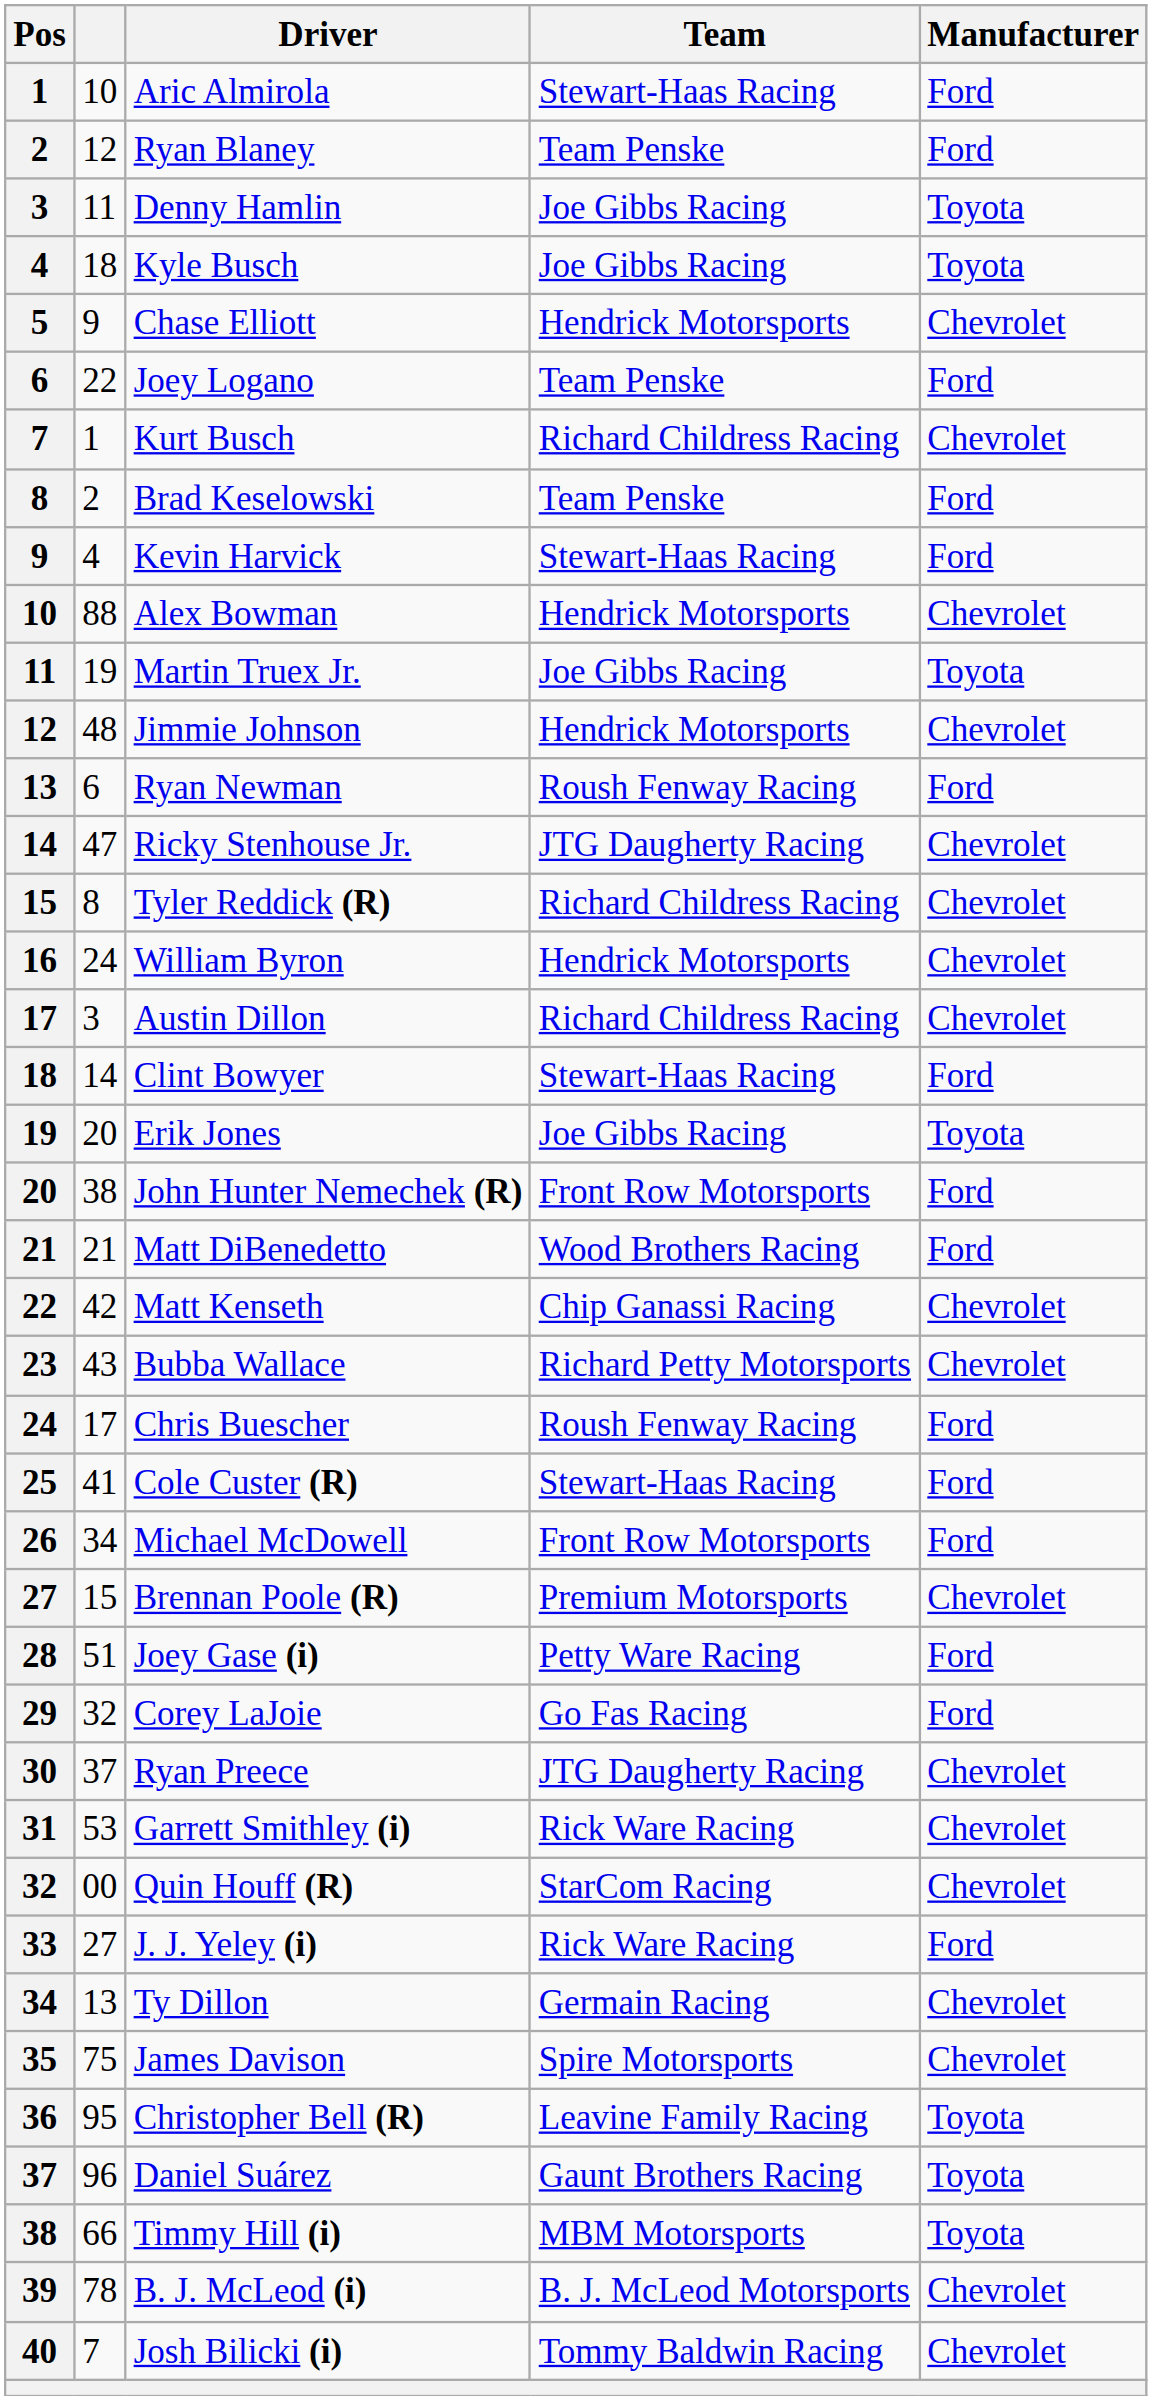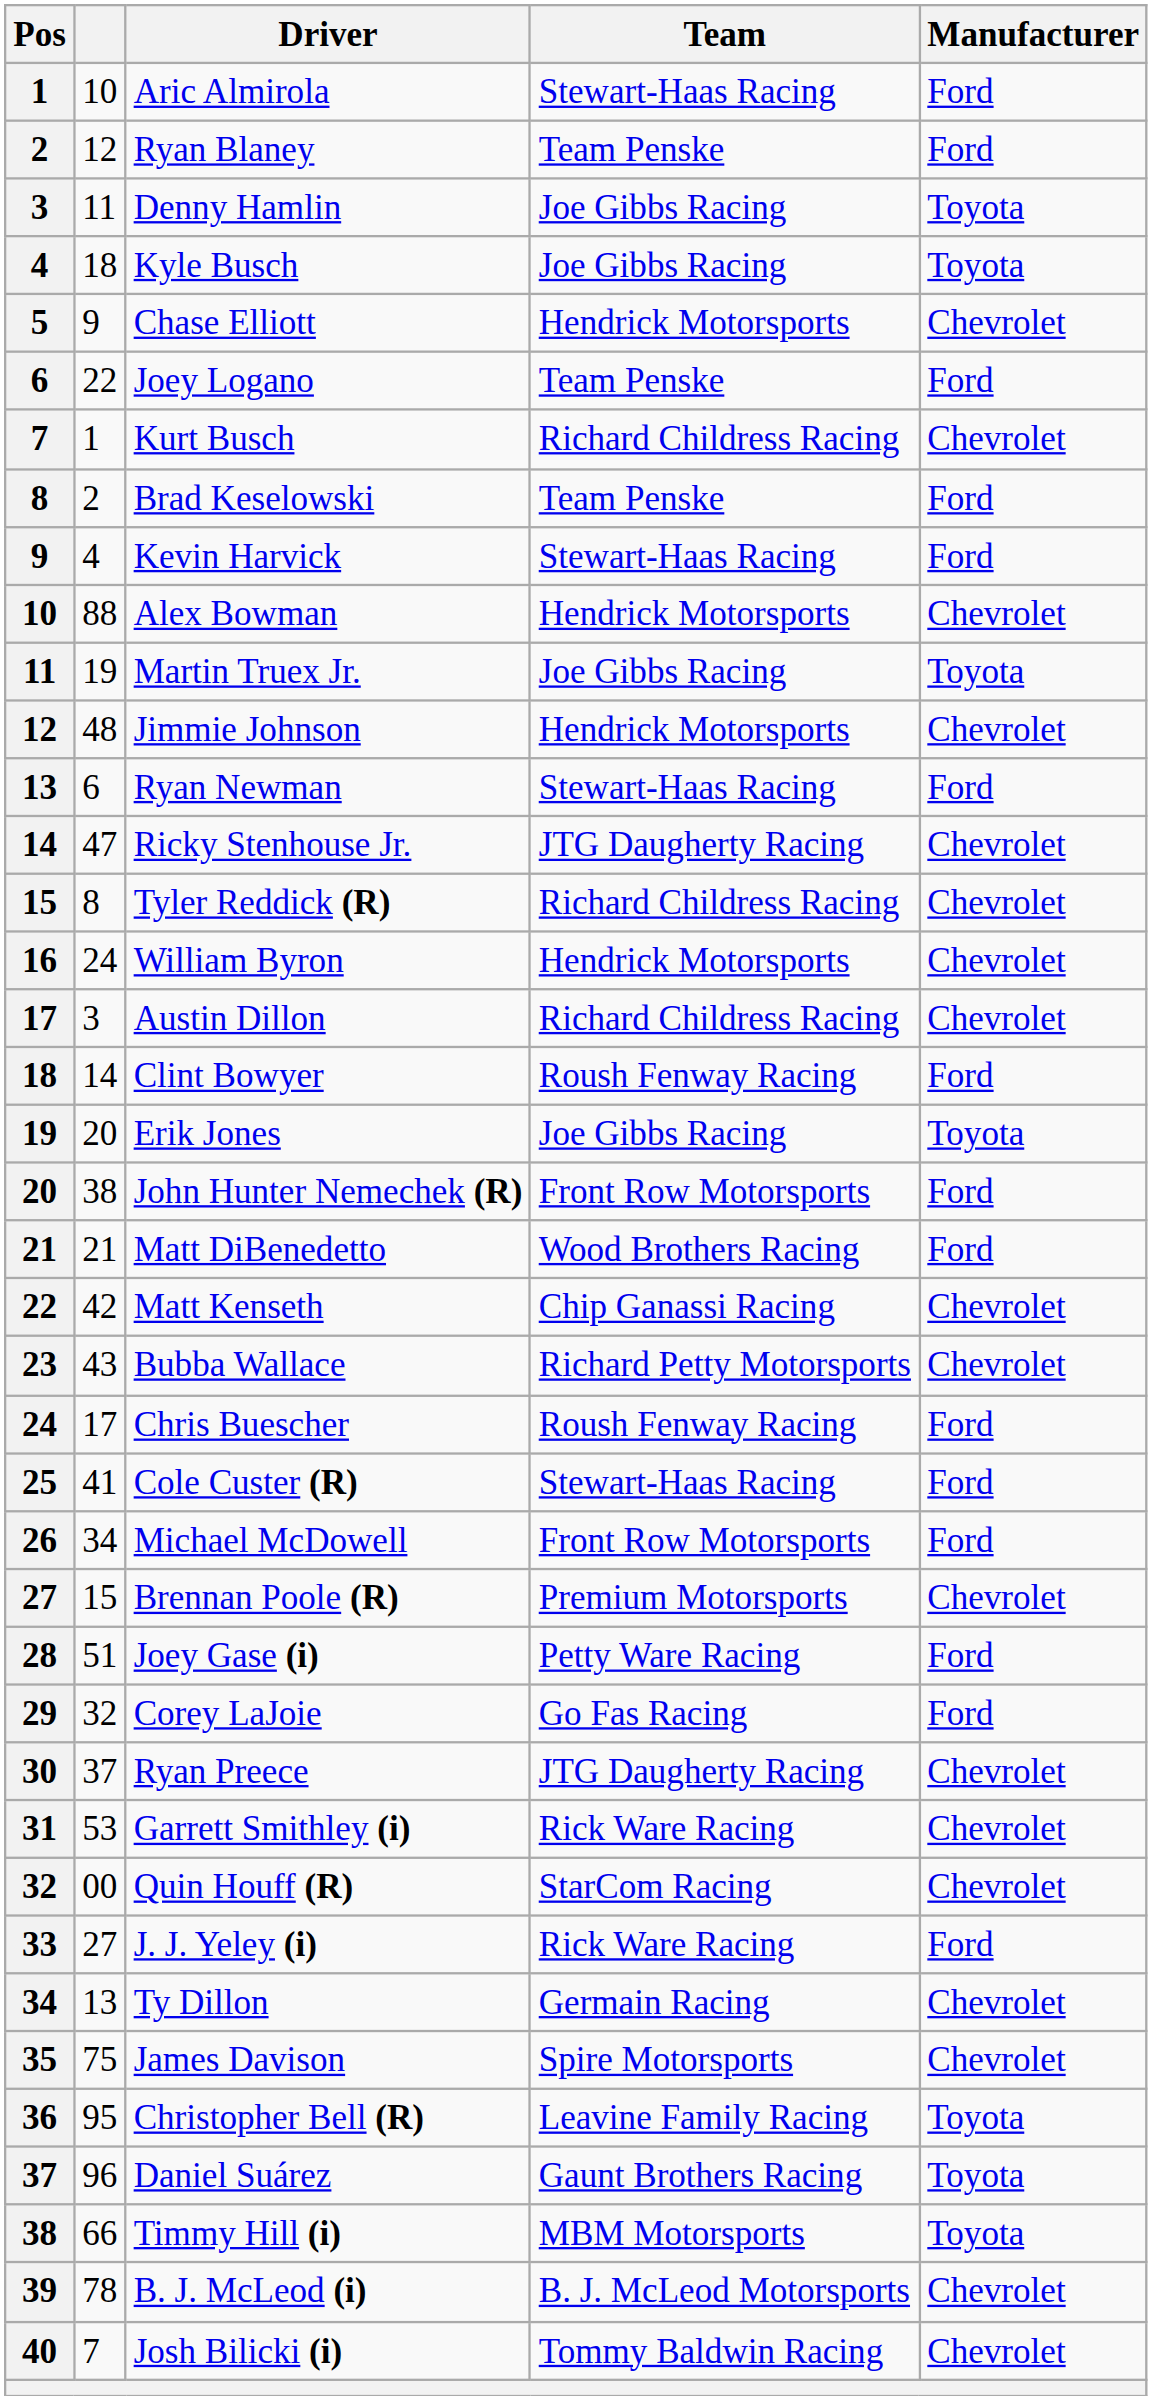Ryan Newman | Team: Roush Fenway Racing -> Stewart-Haas Racing
Clint Bowyer | Team: Stewart-Haas Racing -> Roush Fenway Racing
